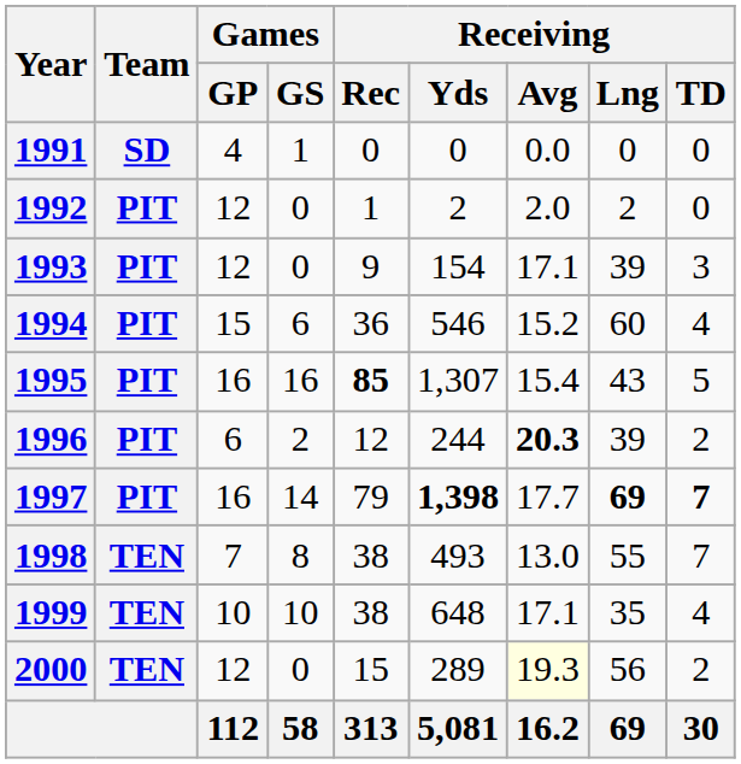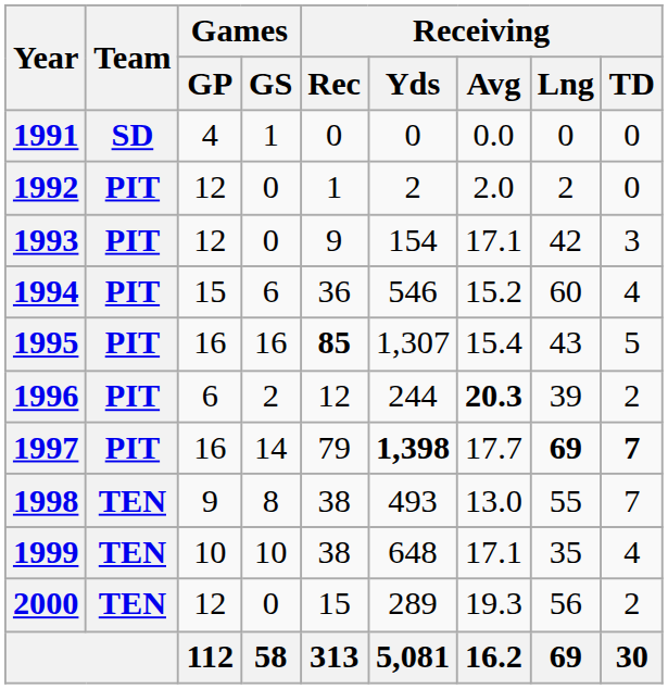1993 | Receiving / Lng: 39 -> 42
1998 | Games / GP: 7 -> 9
2000 | Receiving / Avg: lightyellow background -> no background
